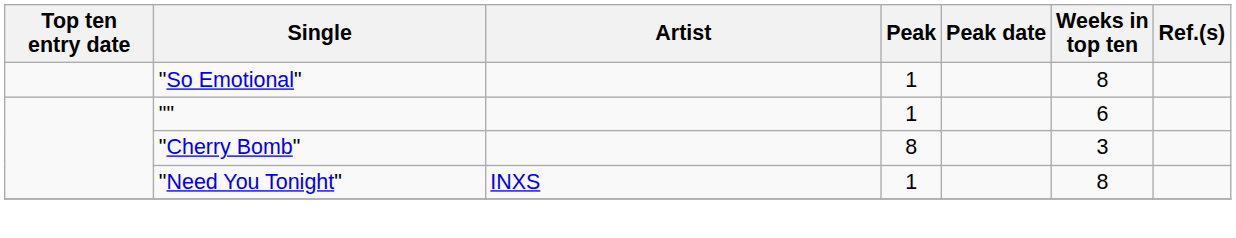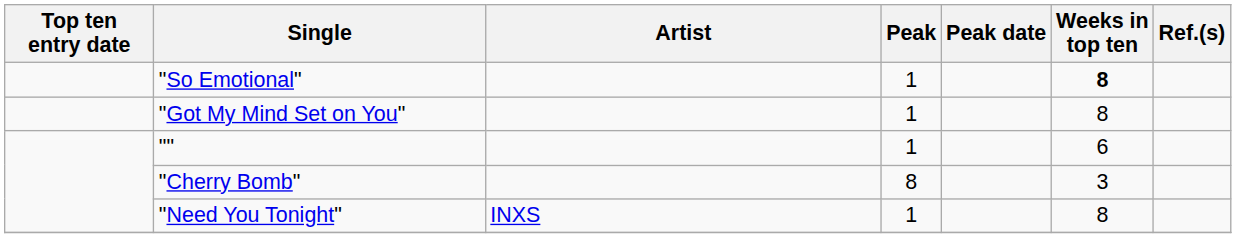"So Emotional" | Weeks in top ten: normal -> bold
+ row: "Got My Mind Set on You" | 1 | 8
